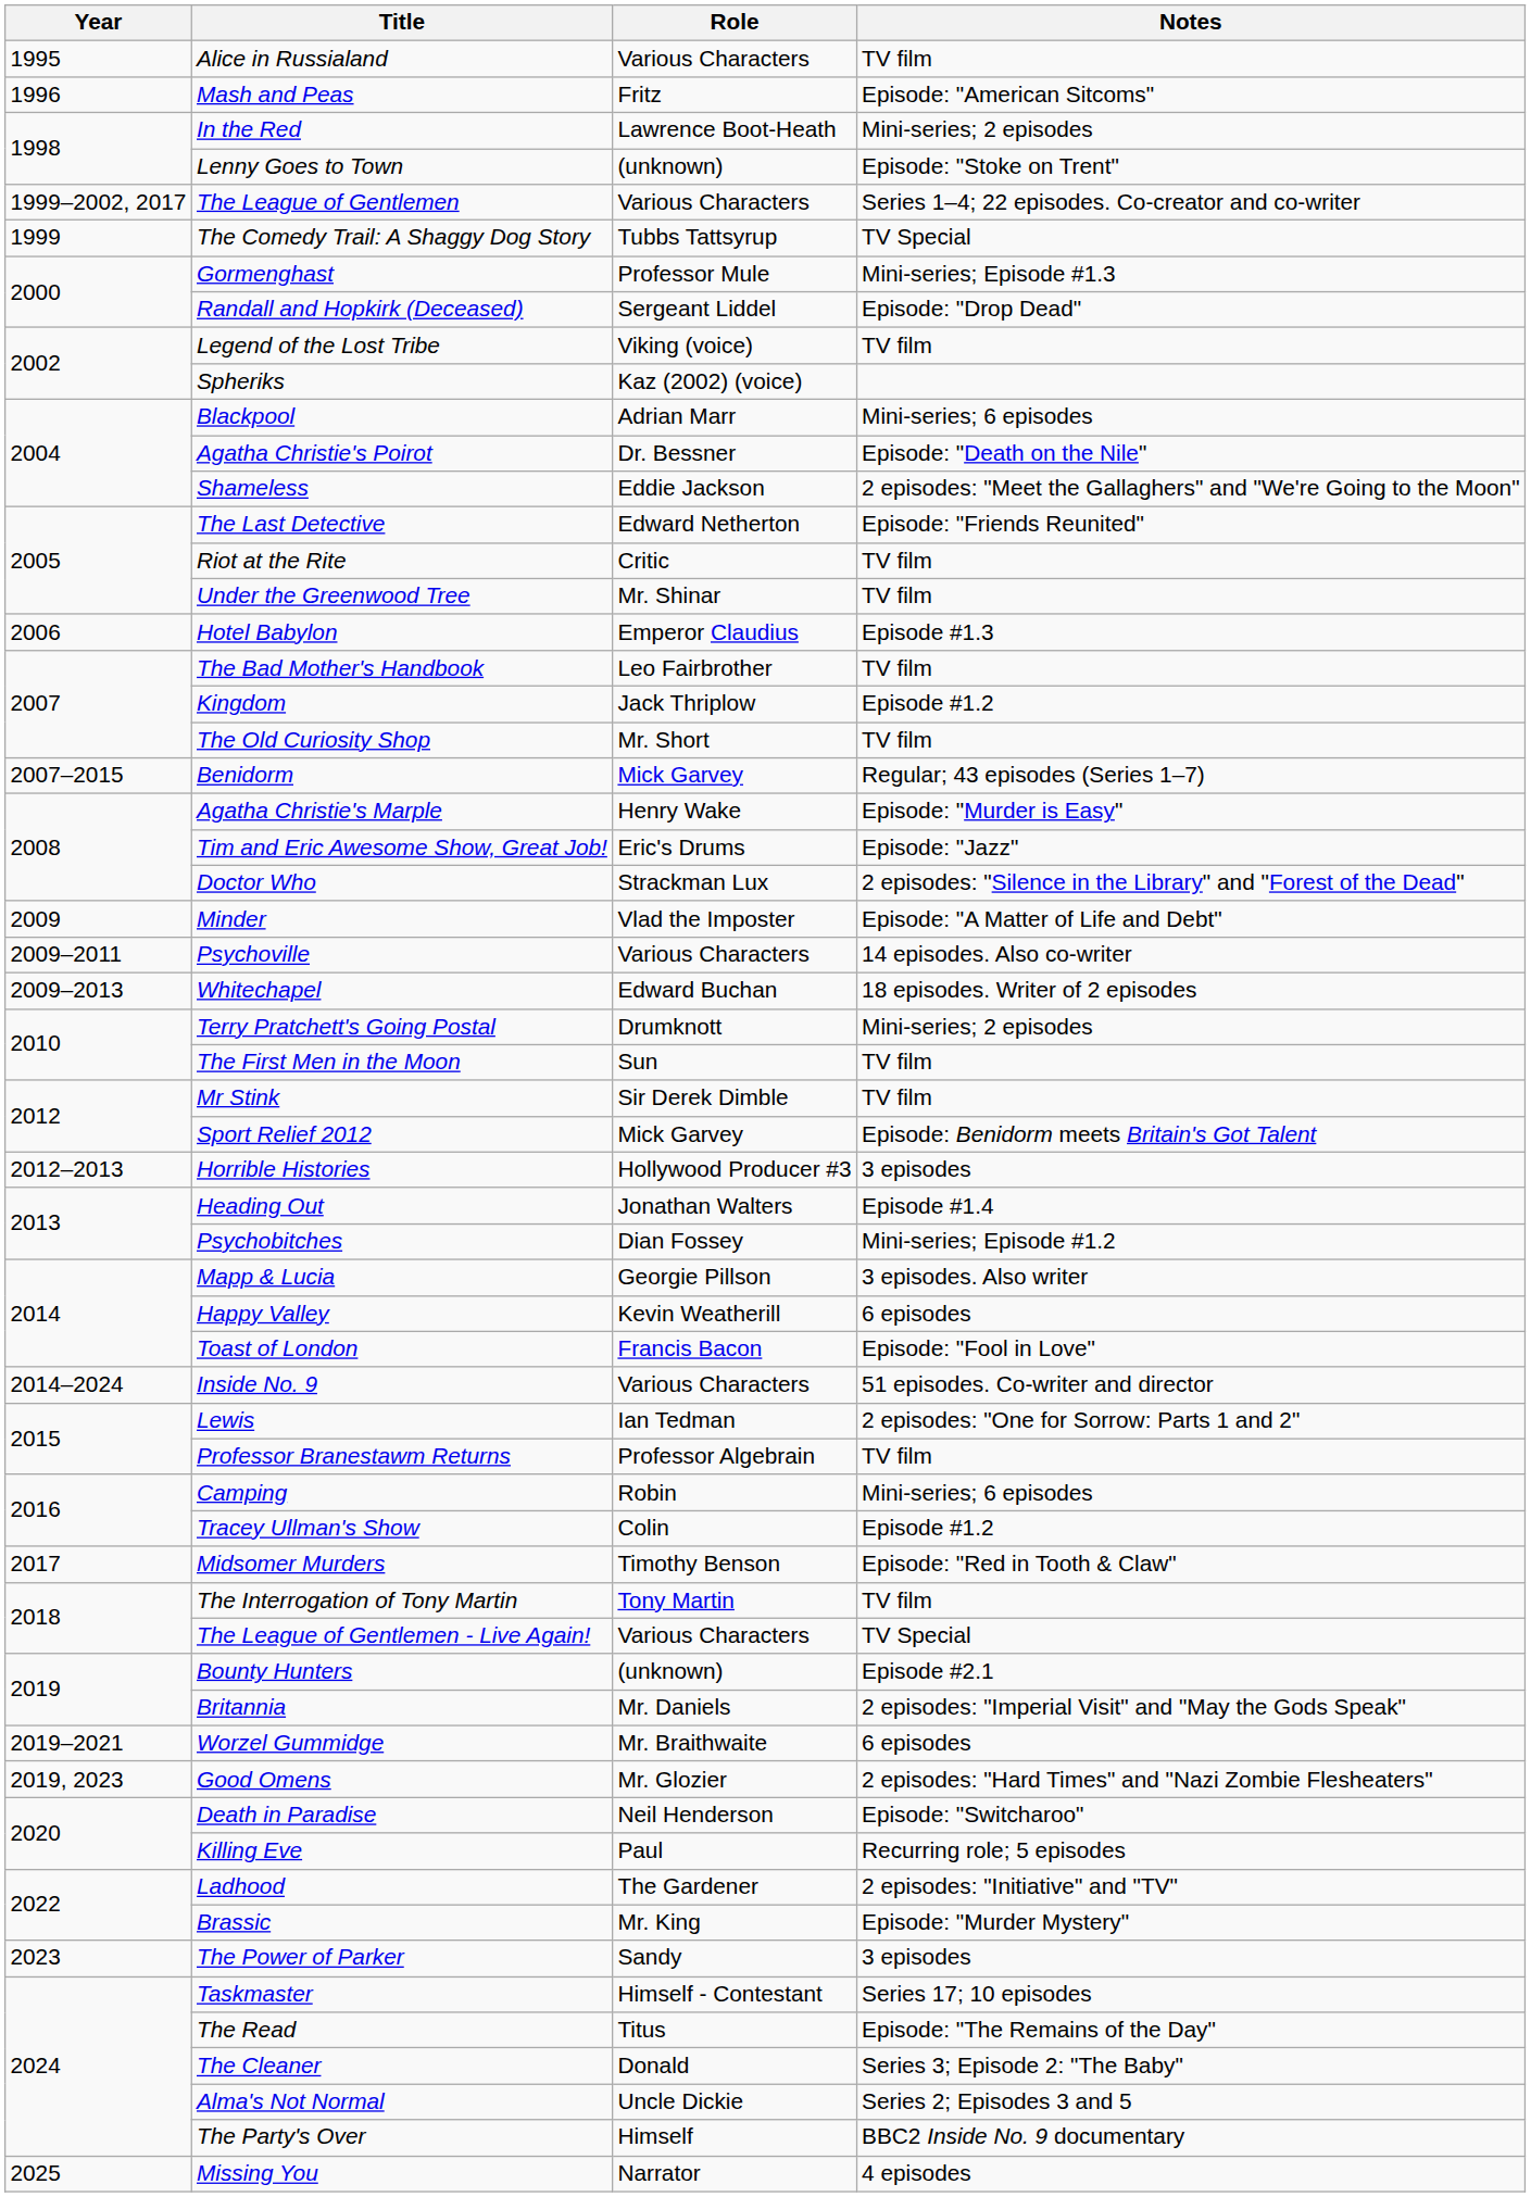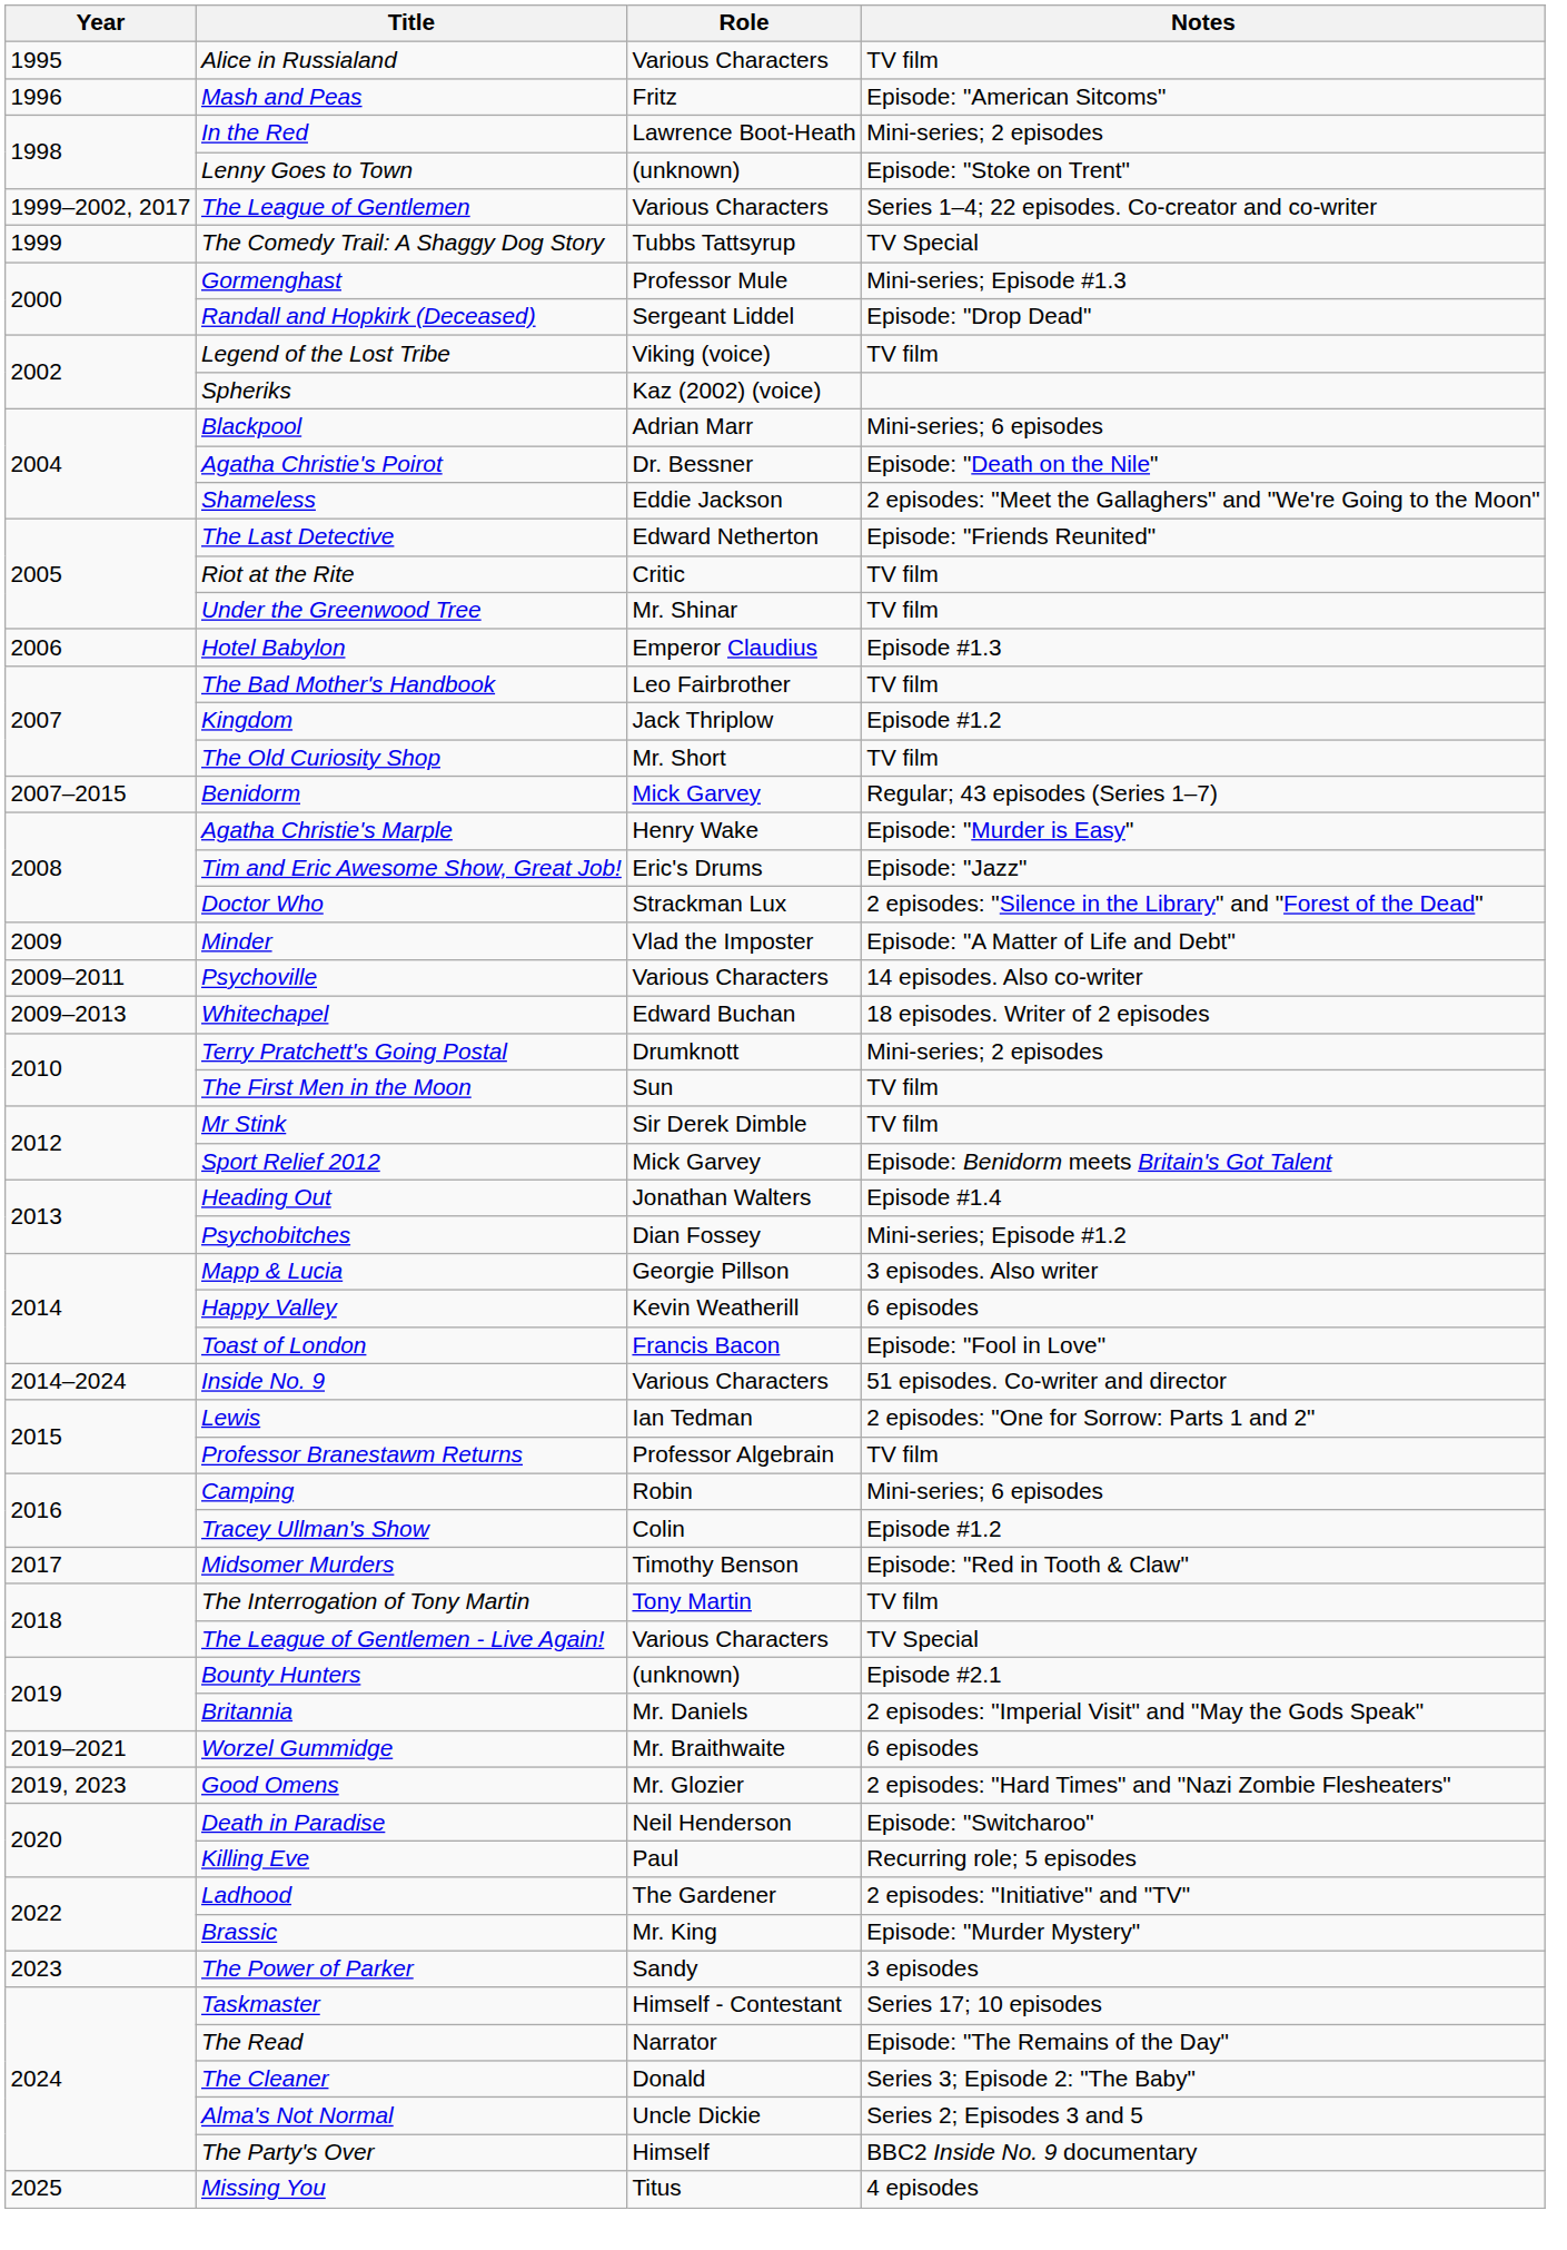- row: 2012–2013 | Horrible Histories | Hollywood Producer #3 | 3 episodes
The Read | Role: Titus -> Narrator
Missing You | Role: Narrator -> Titus
